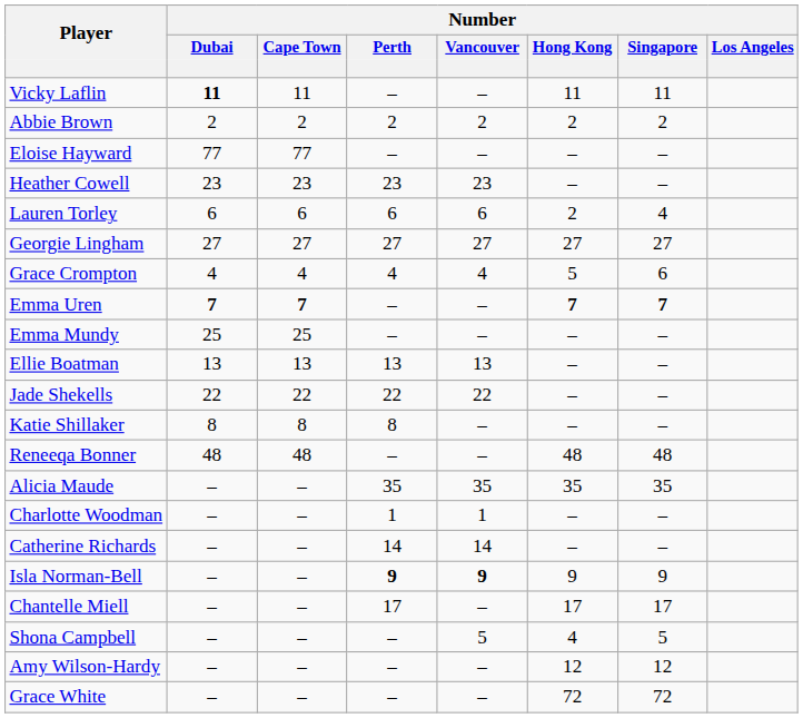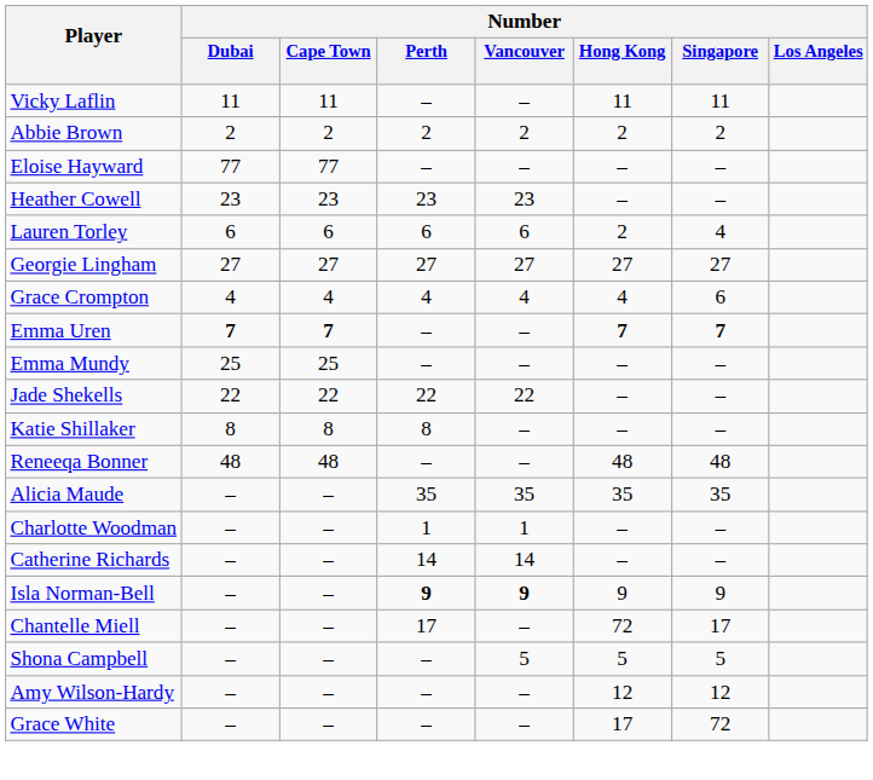Vicky Laflin | Number / Dubai: bold -> normal
Grace Crompton | Number / Hong Kong: 5 -> 4
- row: Ellie Boatman | 13 | 13 | 13 | 13 | – | –
Chantelle Miell | Number / Hong Kong: 17 -> 72
Shona Campbell | Number / Hong Kong: 4 -> 5
Grace White | Number / Hong Kong: 72 -> 17
